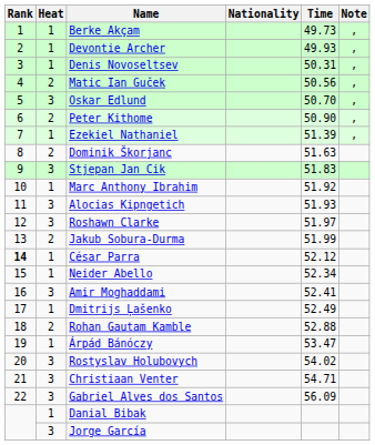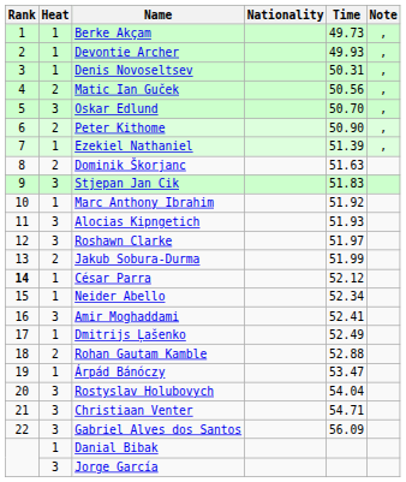Rostyslav Holubovych | Time: 54.02 -> 54.04
